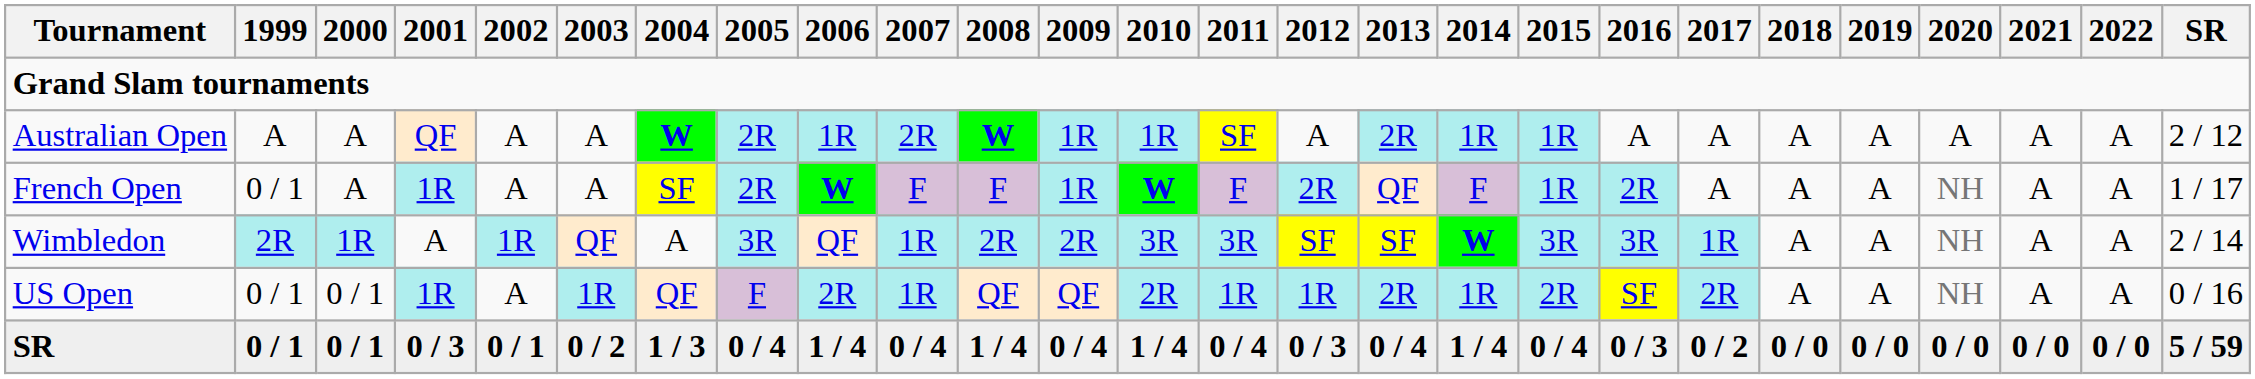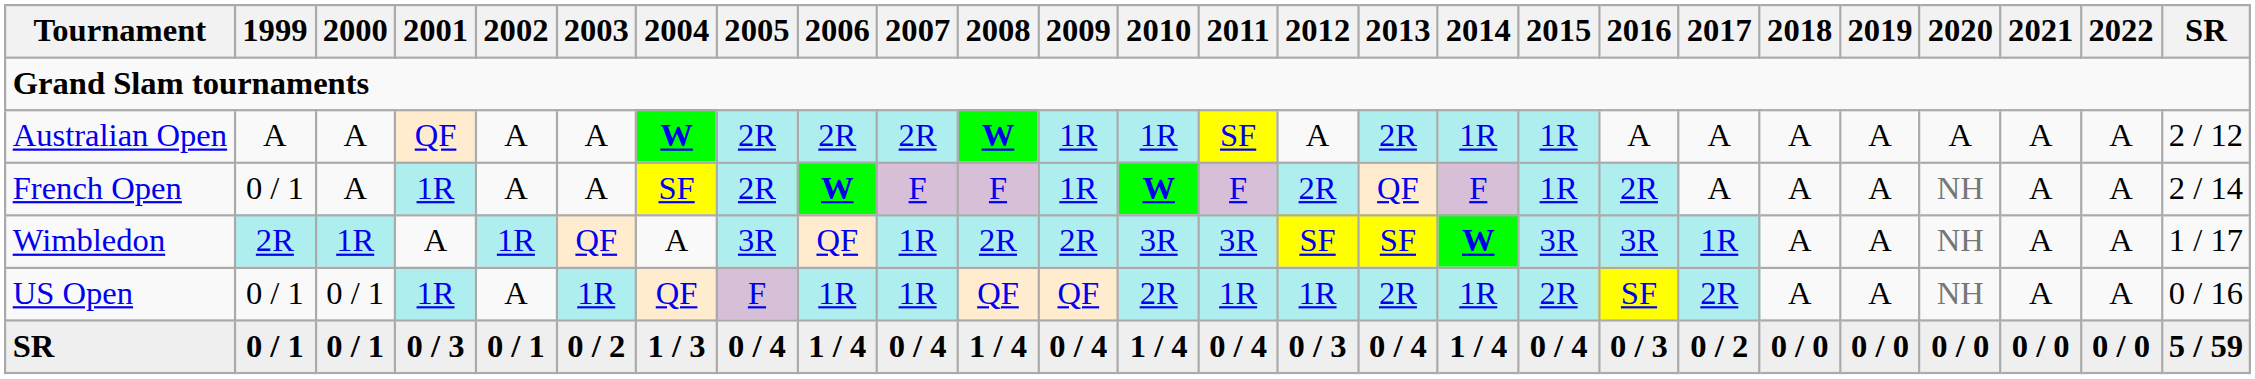Australian Open | 2006: 1R -> 2R
French Open | SR: 1 / 17 -> 2 / 14
Wimbledon | SR: 2 / 14 -> 1 / 17
US Open | 2006: 2R -> 1R
